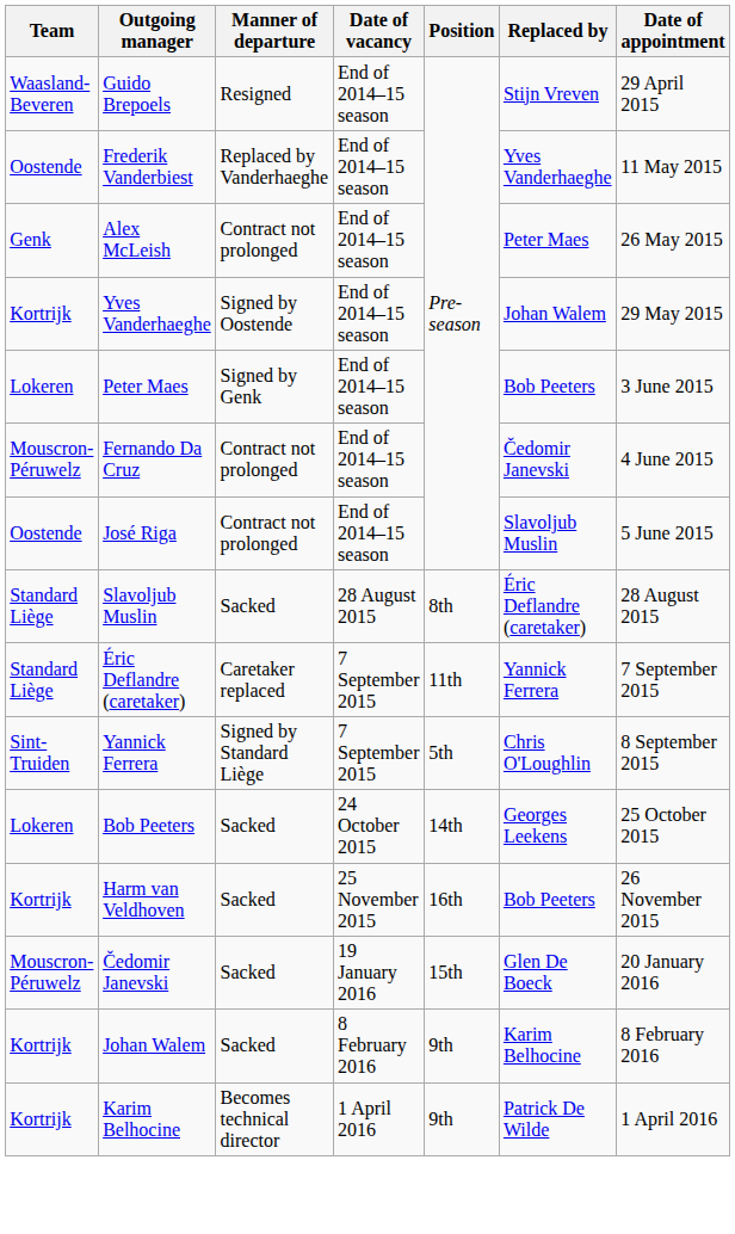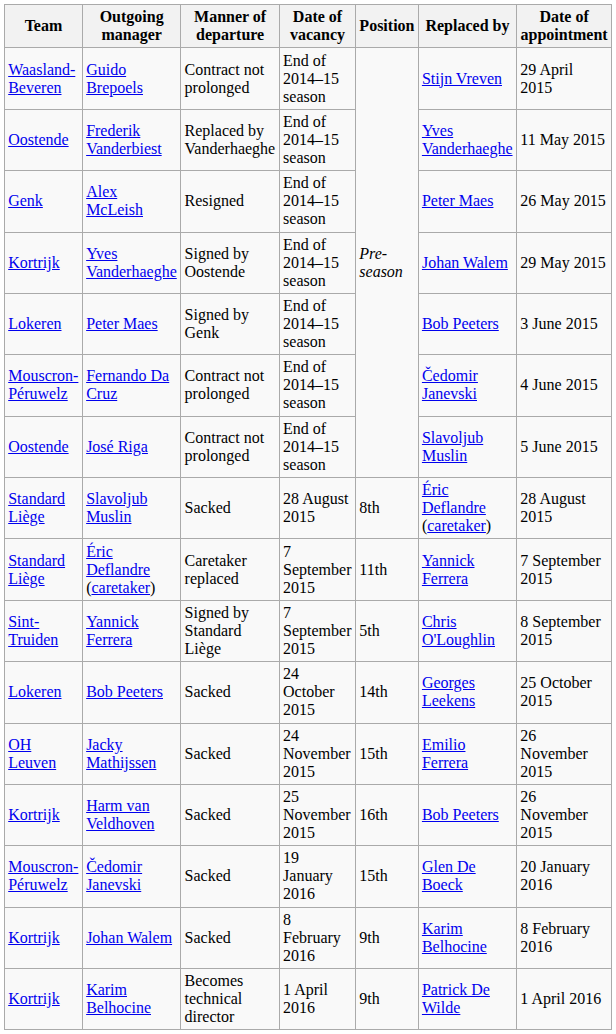Guido Brepoels | Manner of departure: Resigned -> Contract not prolonged
Alex McLeish | Manner of departure: Contract not prolonged -> Resigned
+ row: OH Leuven | Jacky Mathijssen | Sacked | 24 November 2015 | 15th | Emilio Ferrera | 26 November 2015
